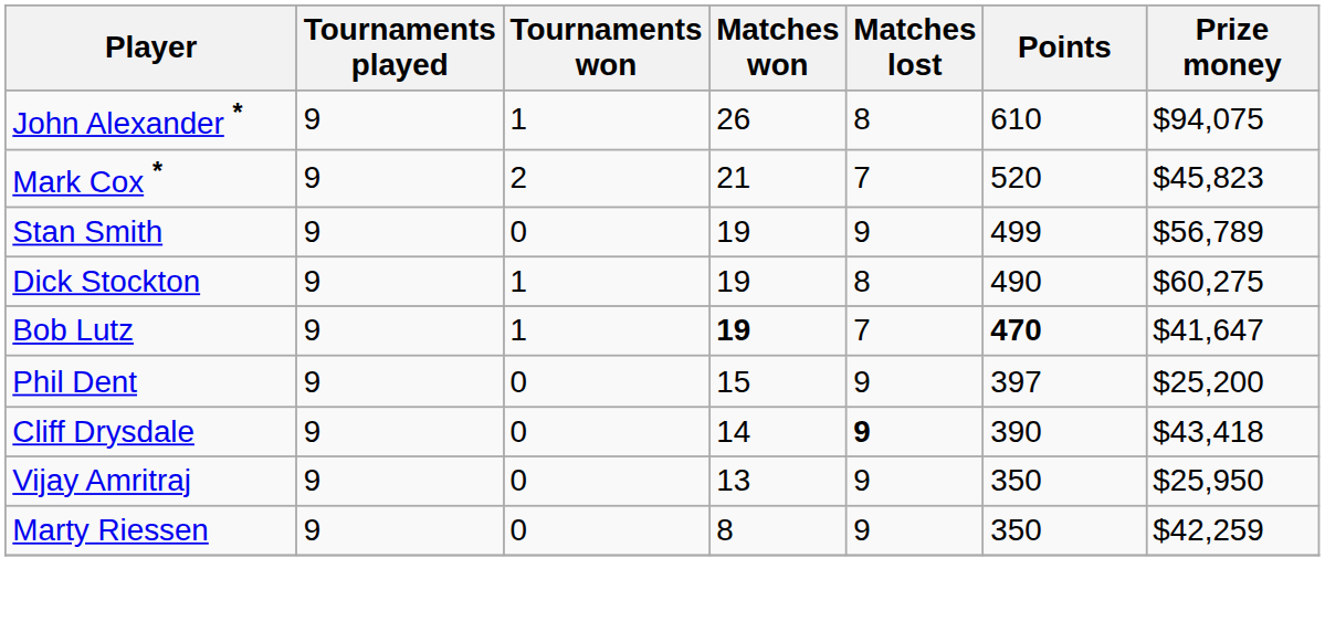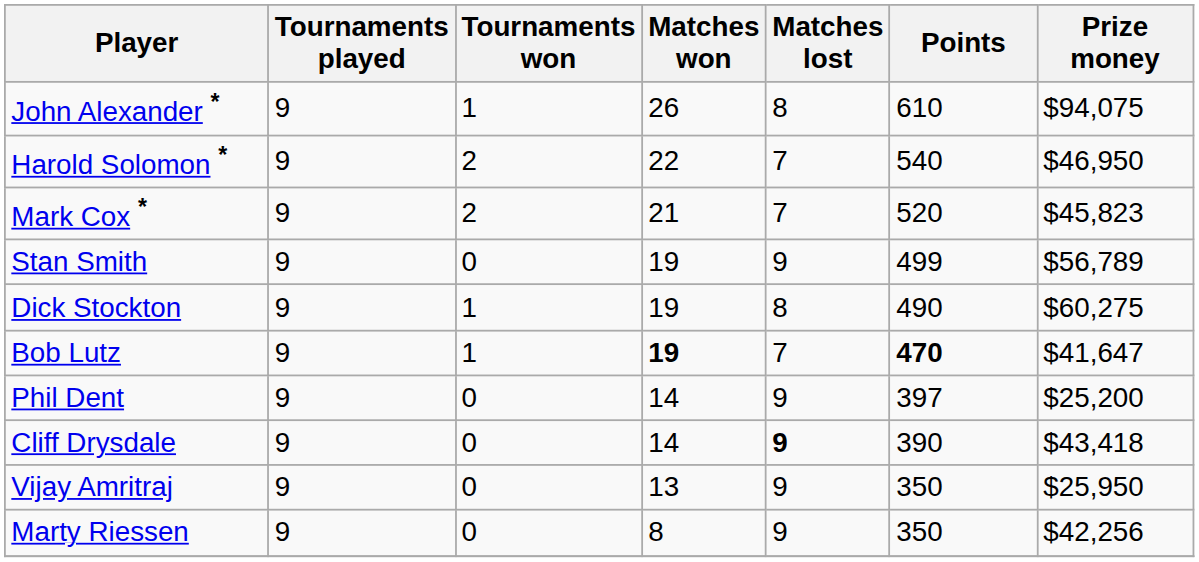+ row: Harold Solomon * | 9 | 2 | 22 | 7 | 540 | $46,950
Phil Dent | Matches won: 15 -> 14
Marty Riessen | Prize money: $42,259 -> $42,256
